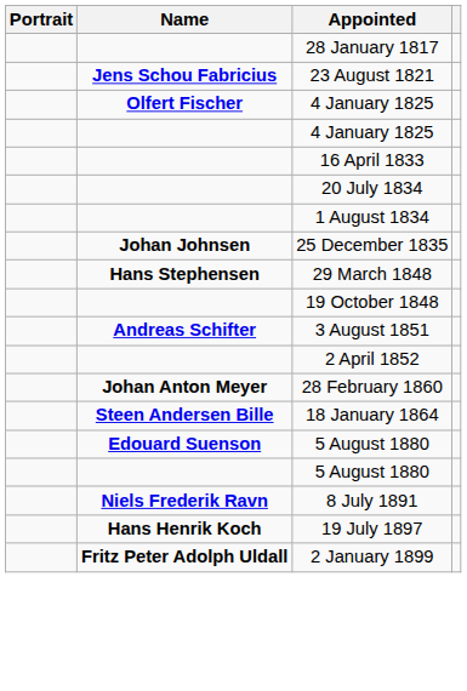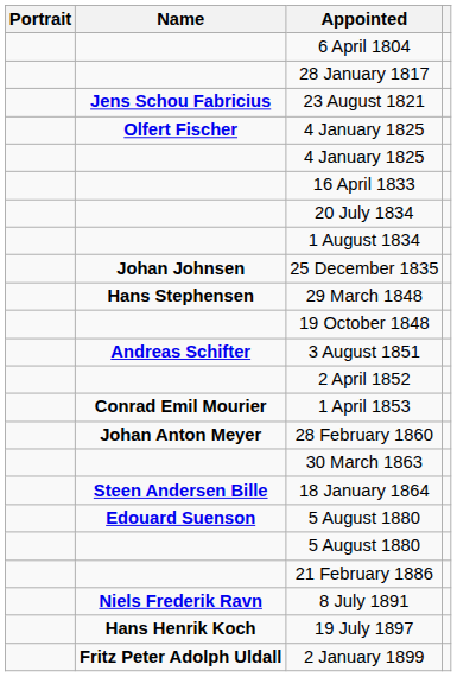+ row: 6 April 1804
+ row: Conrad Emil Mourier | 1 April 1853
+ row: 30 March 1863
+ row: 21 February 1886
